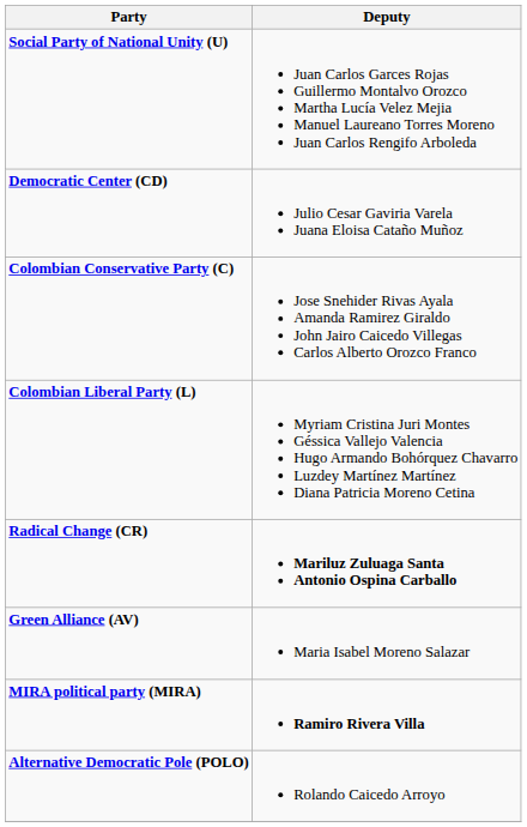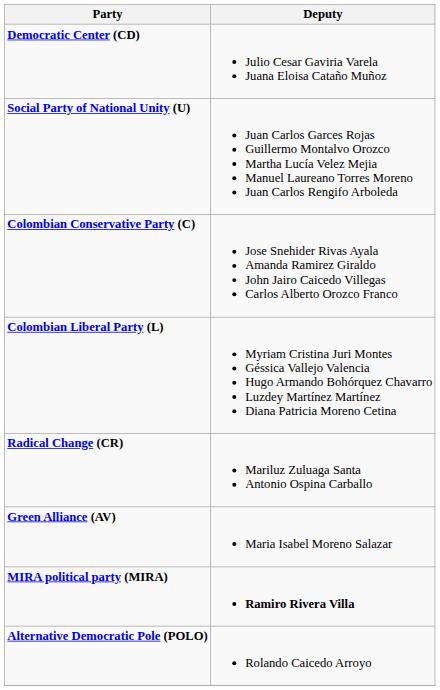rows swapped: Social Party of National Unity (U) <-> Democratic Center (CD)
Radical Change (CR) | Deputy: bold -> normal
